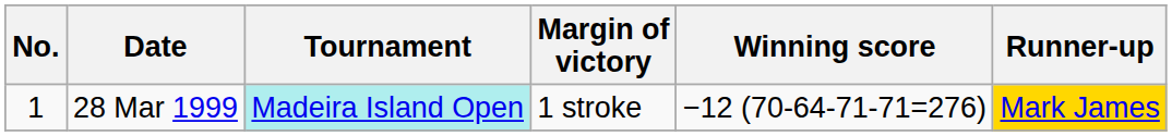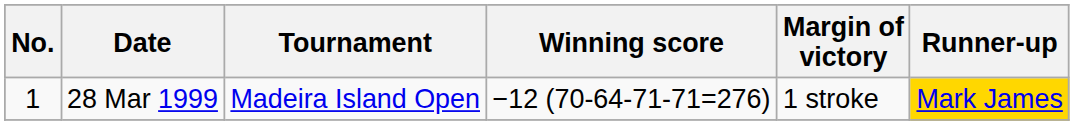columns swapped: Winning score <-> Margin of victory
28 Mar 1999 | Tournament: paleturquoise background -> no background
